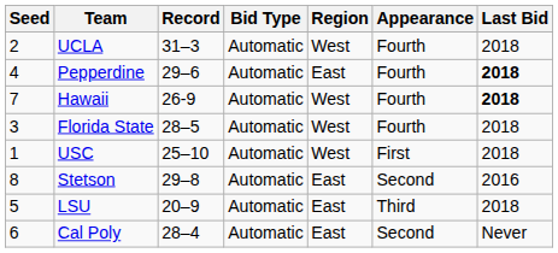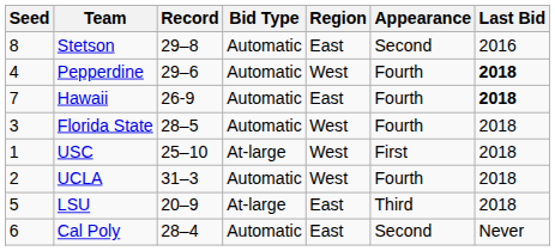rows swapped: UCLA <-> Stetson
Pepperdine | Region: East -> West
Hawaii | Region: West -> East
USC | Bid Type: Automatic -> At-large
LSU | Bid Type: Automatic -> At-large
